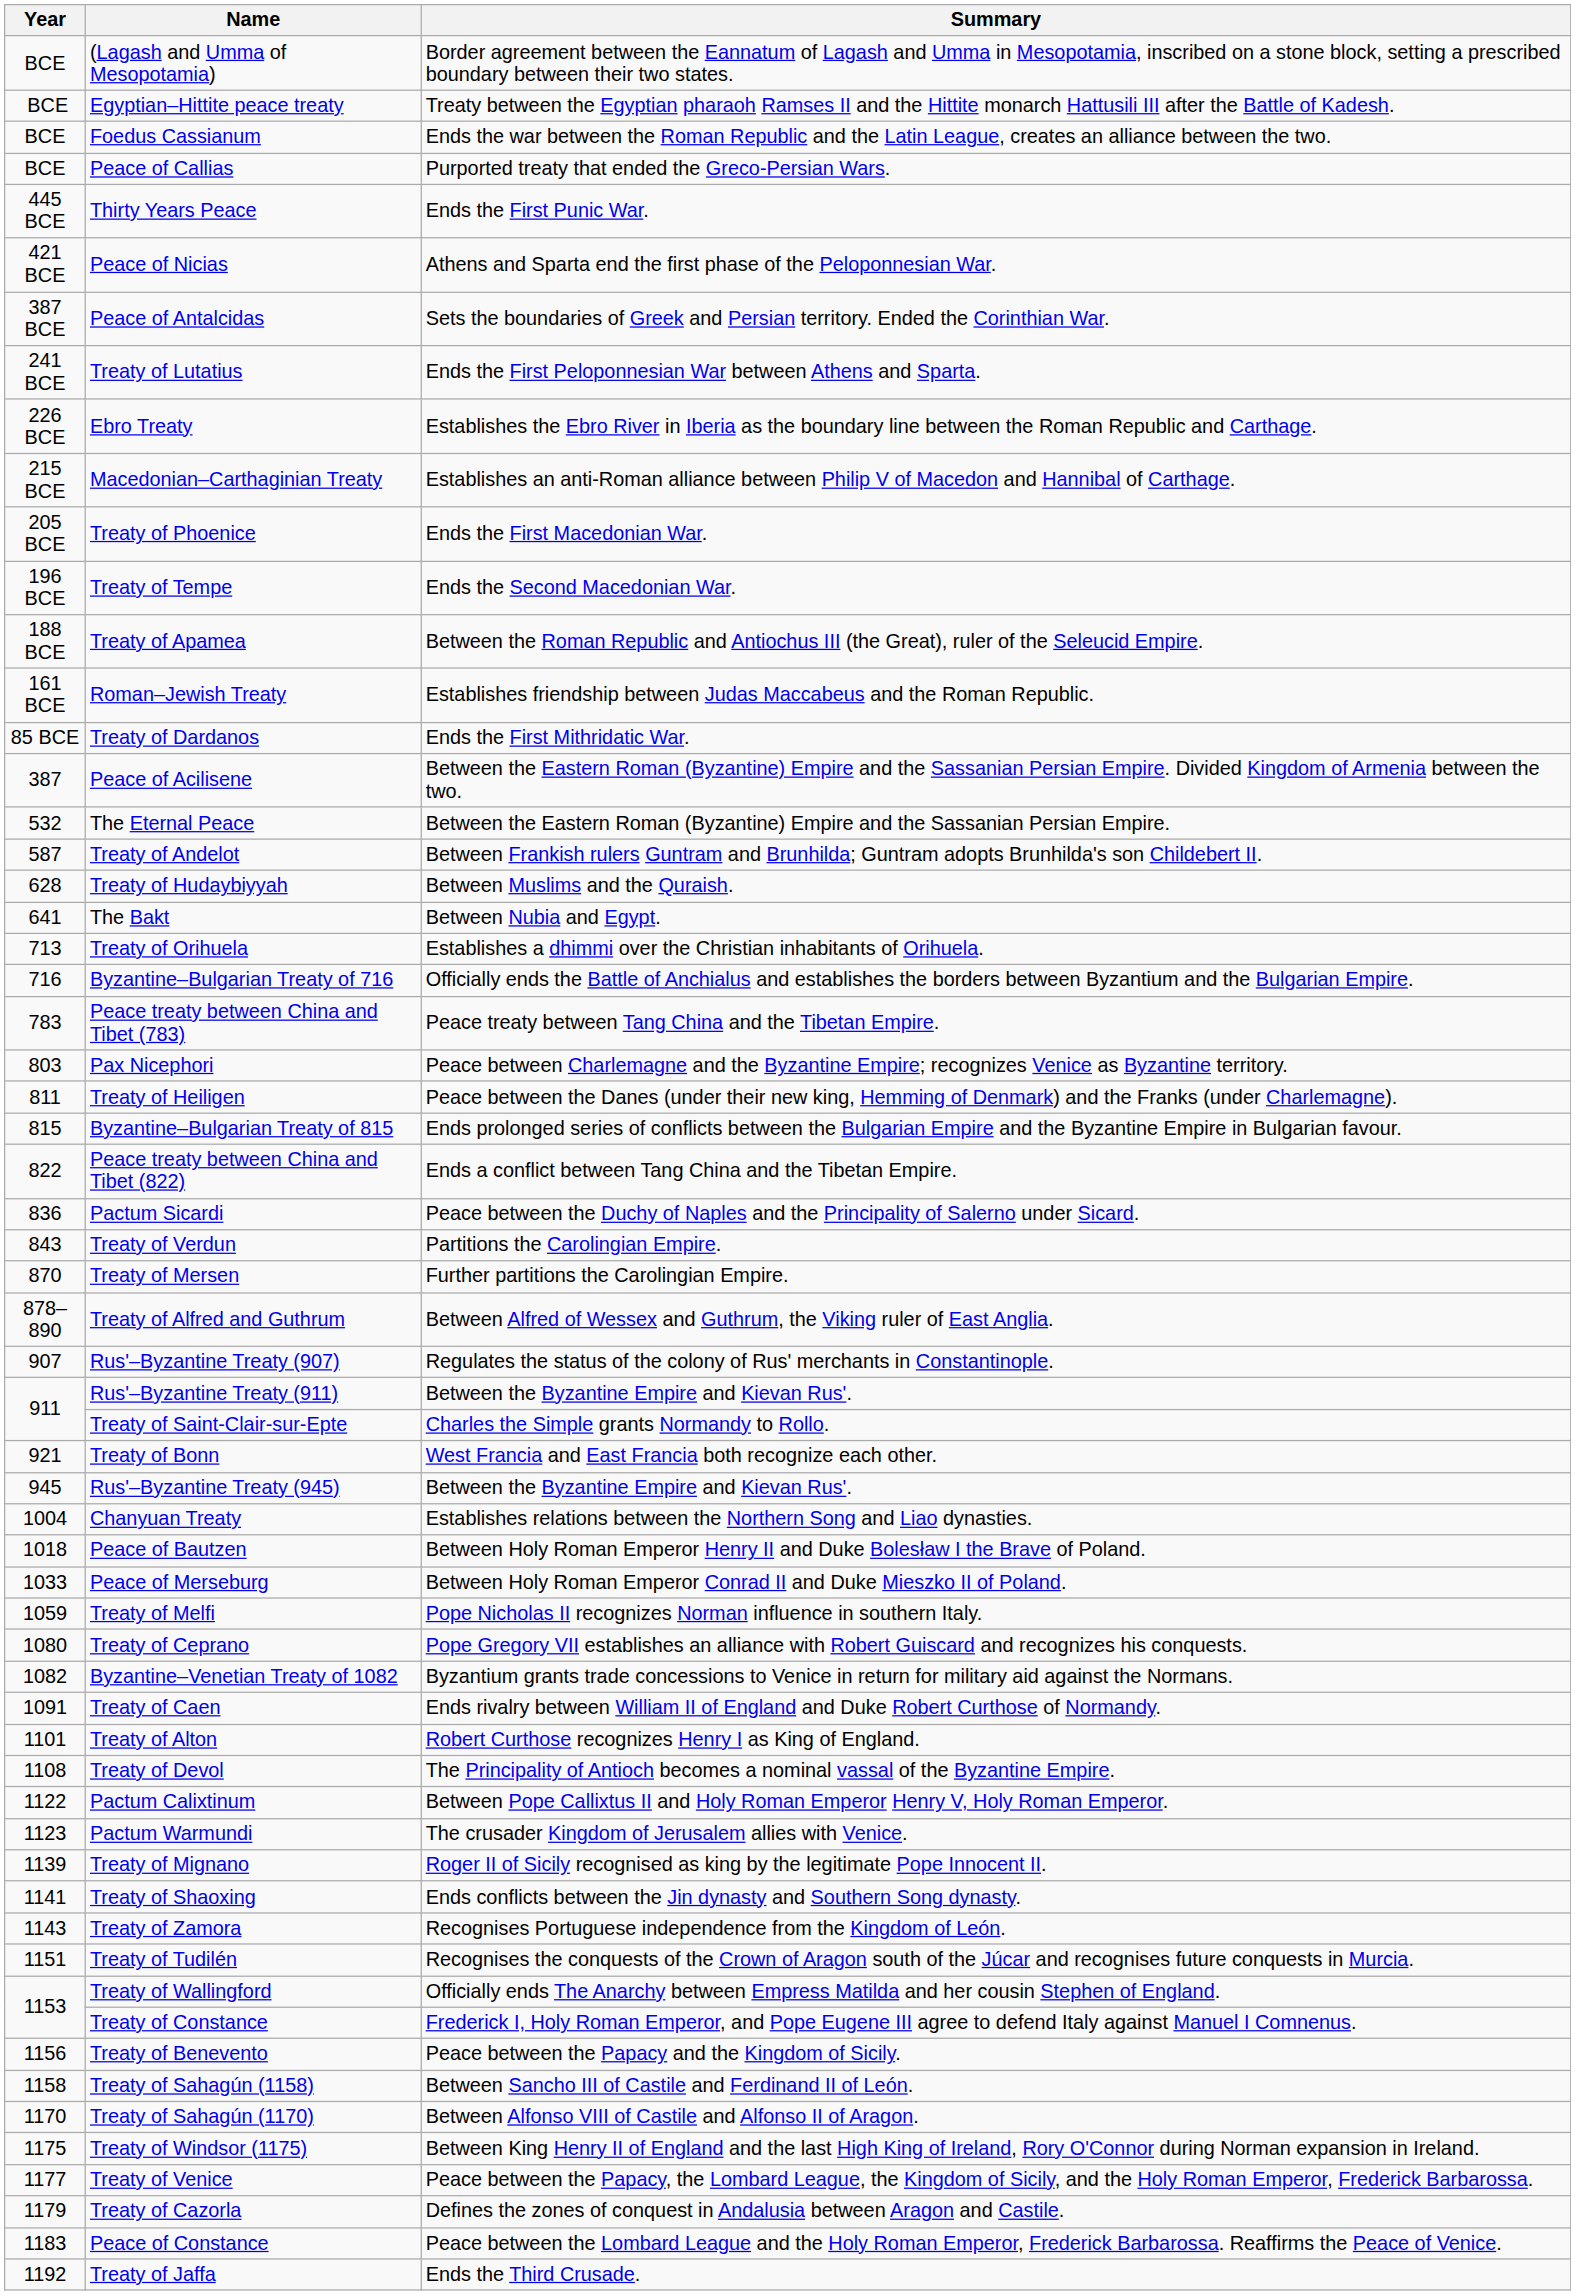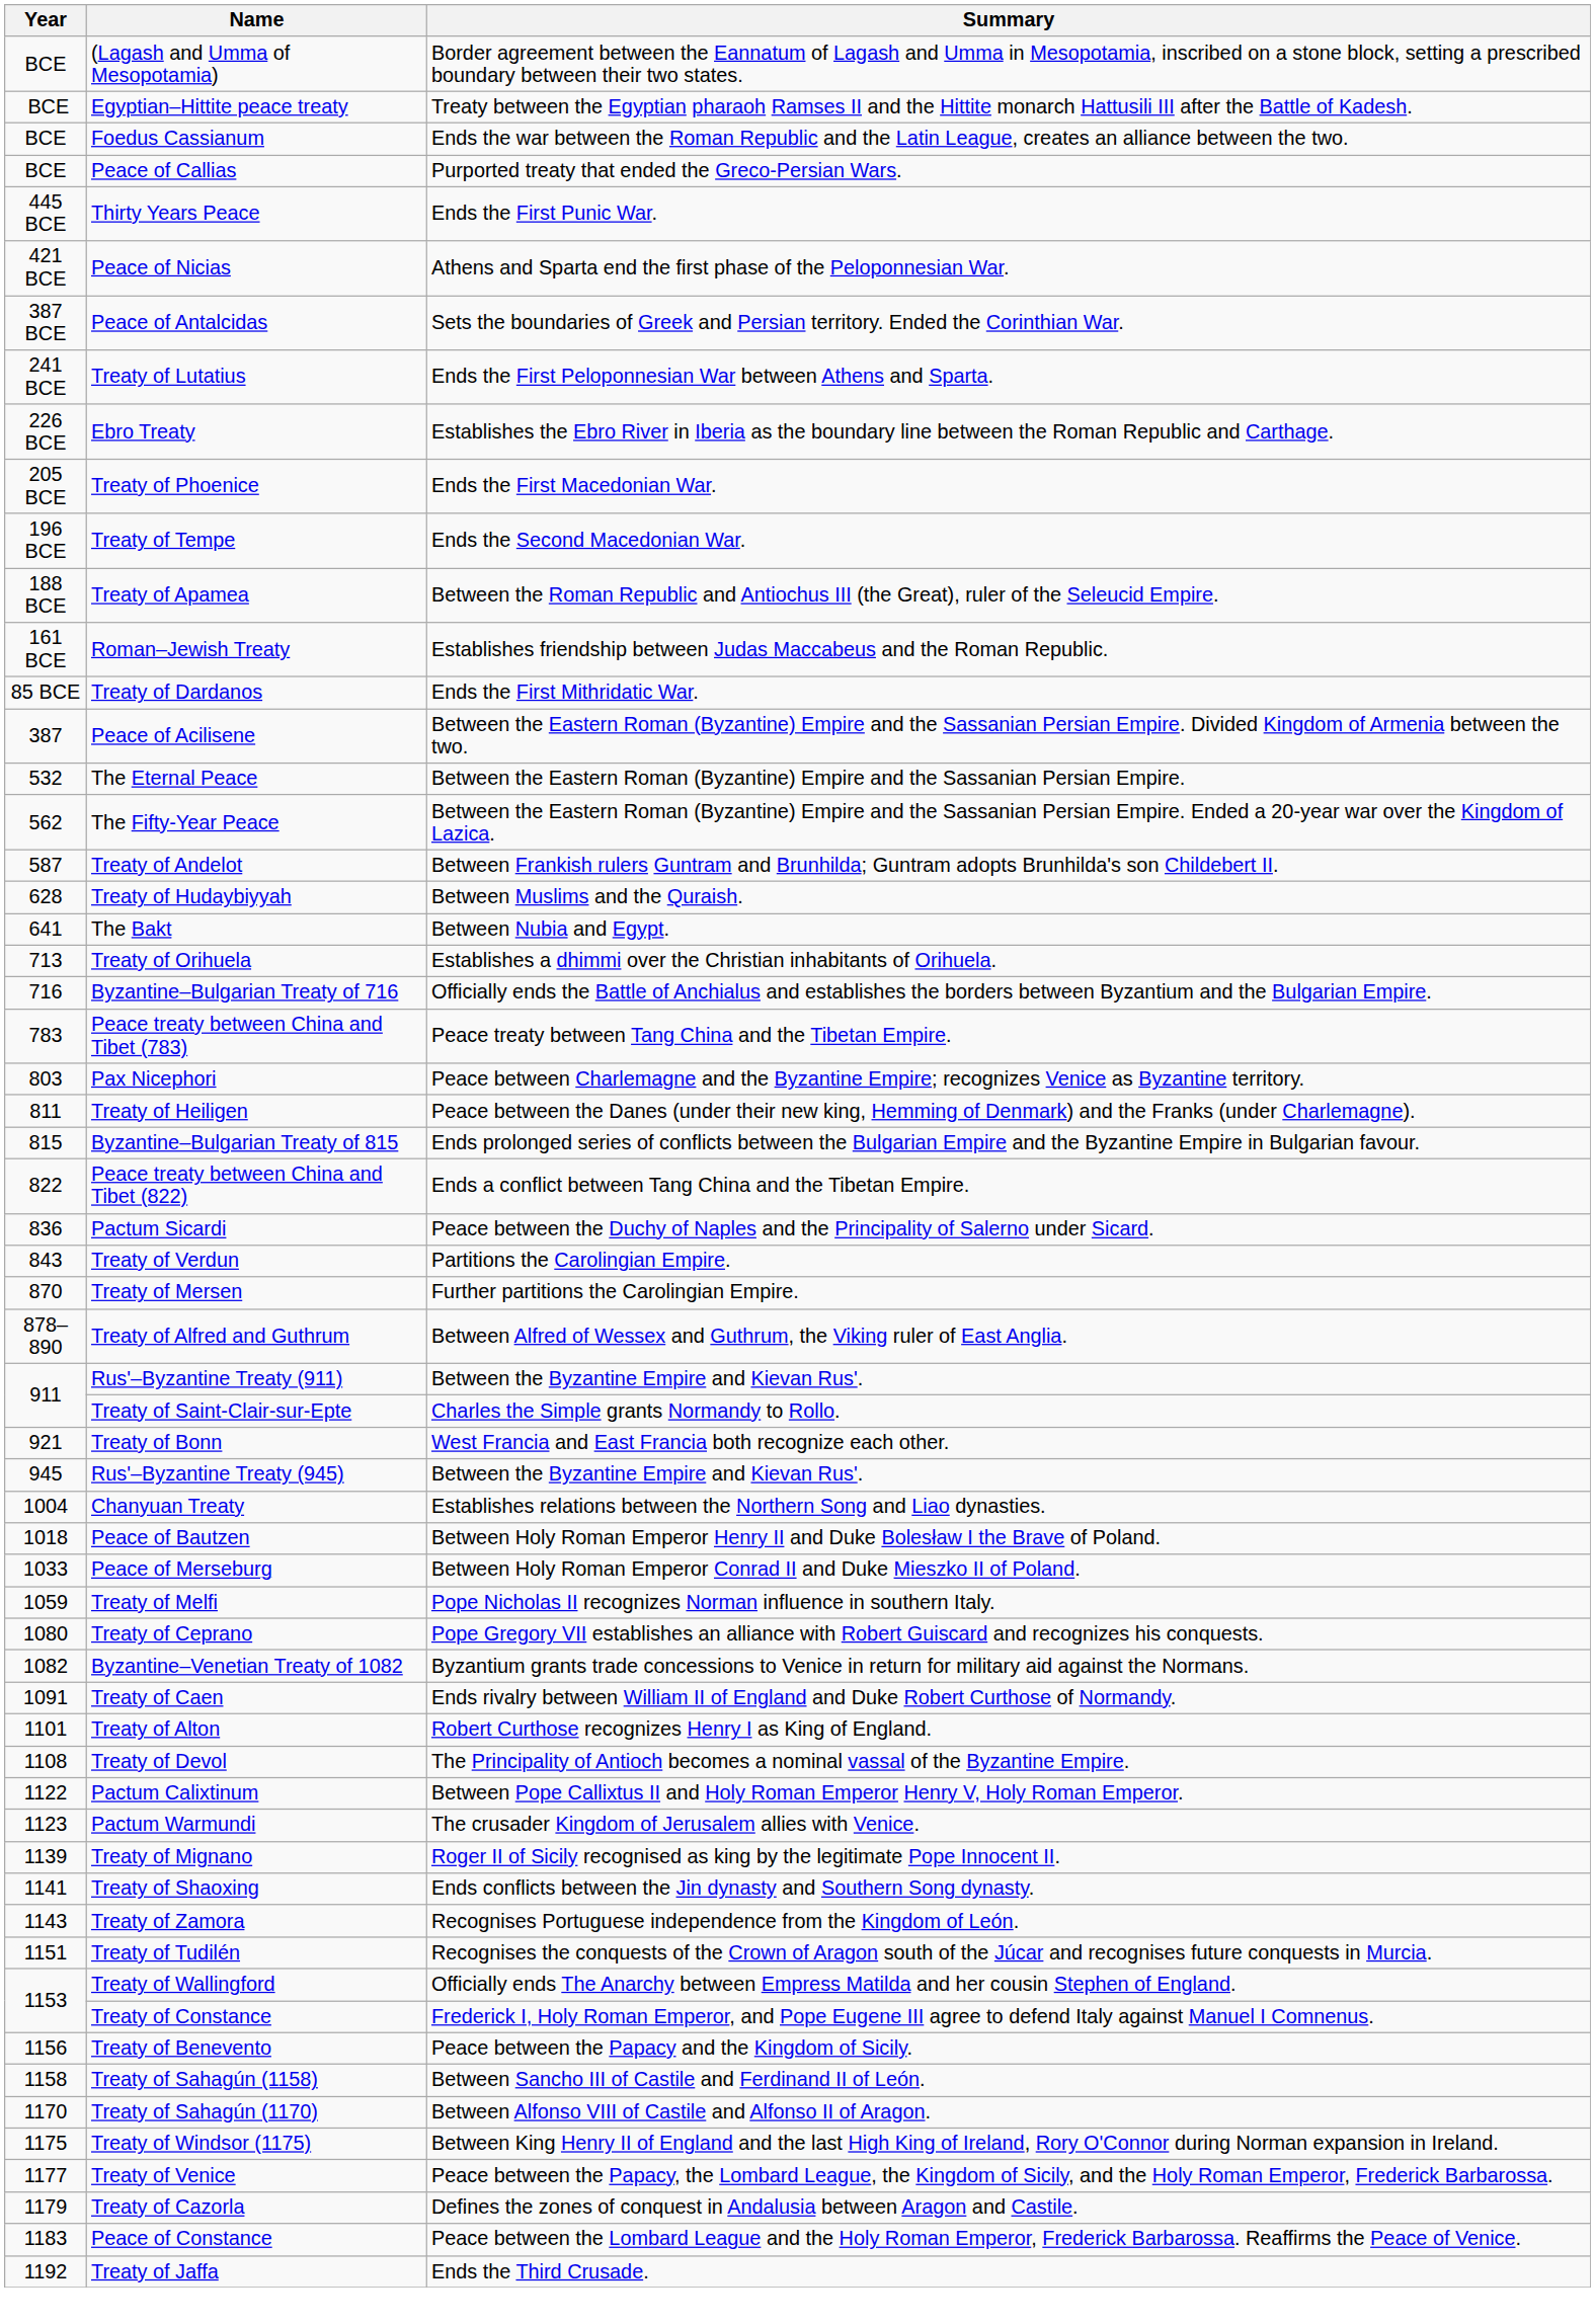- row: 215 BCE | Macedonian–Carthaginian Treaty | Establishes an anti-Roman alliance between Philip V of Macedon and Hannibal of Carthage.
+ row: 562 | The Fifty-Year Peace | Between the Eastern Roman (Byzantine) Empire and the Sassanian Persian Empire. Ended a 20-year war over the Kingdom of Lazica.
- row: 907 | Rus'–Byzantine Treaty (907) | Regulates the status of the colony of Rus' merchants in Constantinople.
